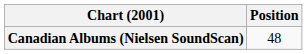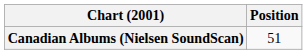Canadian Albums (Nielsen SoundScan) | Position: 48 -> 51
